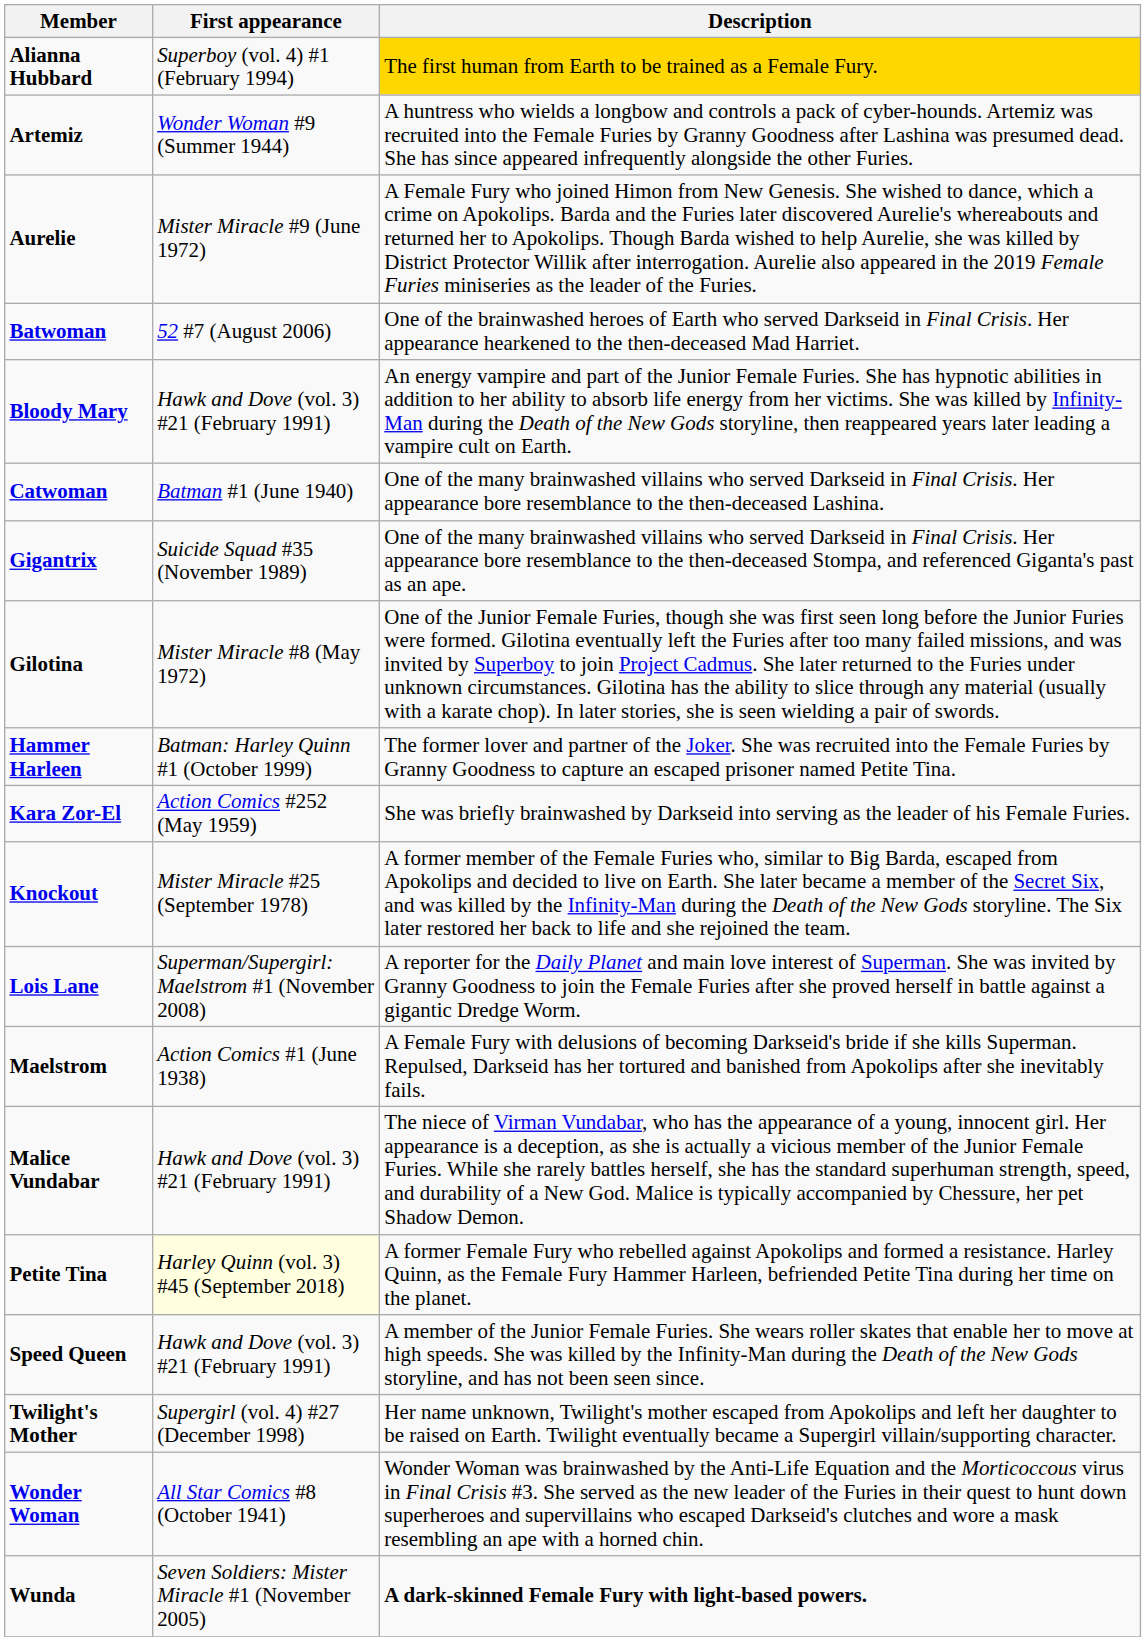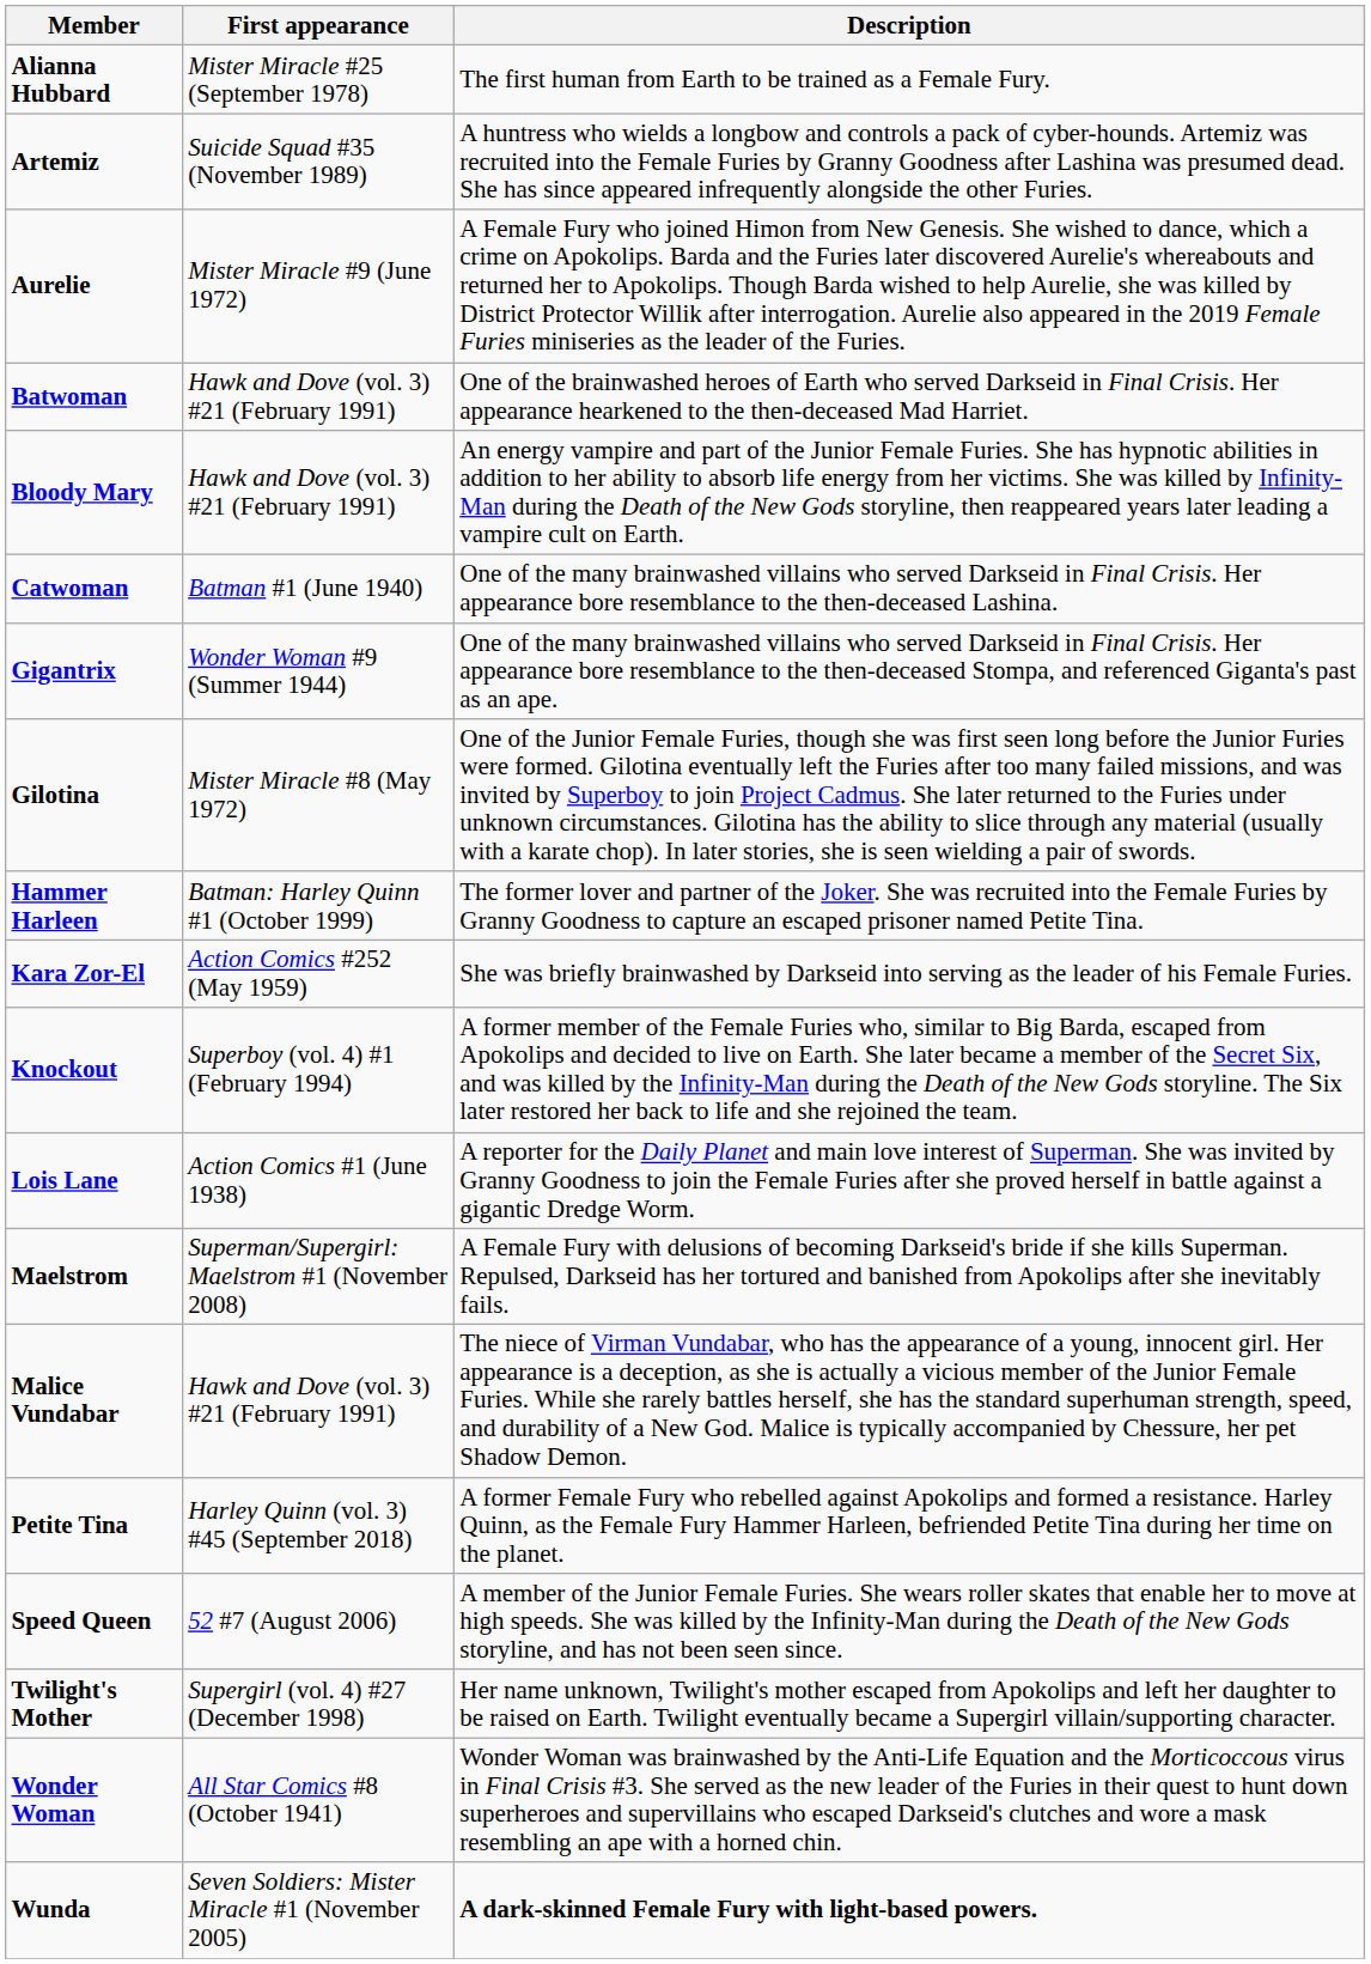Alianna Hubbard | First appearance: Superboy (vol. 4) #1 (February 1994) -> Mister Miracle #25 (September 1978)
Alianna Hubbard | Description: gold background -> no background
Artemiz | First appearance: Wonder Woman #9 (Summer 1944) -> Suicide Squad #35 (November 1989)
Batwoman | First appearance: 52 #7 (August 2006) -> Hawk and Dove (vol. 3) #21 (February 1991)
Gigantrix | First appearance: Suicide Squad #35 (November 1989) -> Wonder Woman #9 (Summer 1944)
Knockout | First appearance: Mister Miracle #25 (September 1978) -> Superboy (vol. 4) #1 (February 1994)
Lois Lane | First appearance: Superman/Supergirl: Maelstrom #1 (November 2008) -> Action Comics #1 (June 1938)
Maelstrom | First appearance: Action Comics #1 (June 1938) -> Superman/Supergirl: Maelstrom #1 (November 2008)
Petite Tina | First appearance: lightyellow background -> no background
Speed Queen | First appearance: Hawk and Dove (vol. 3) #21 (February 1991) -> 52 #7 (August 2006)
